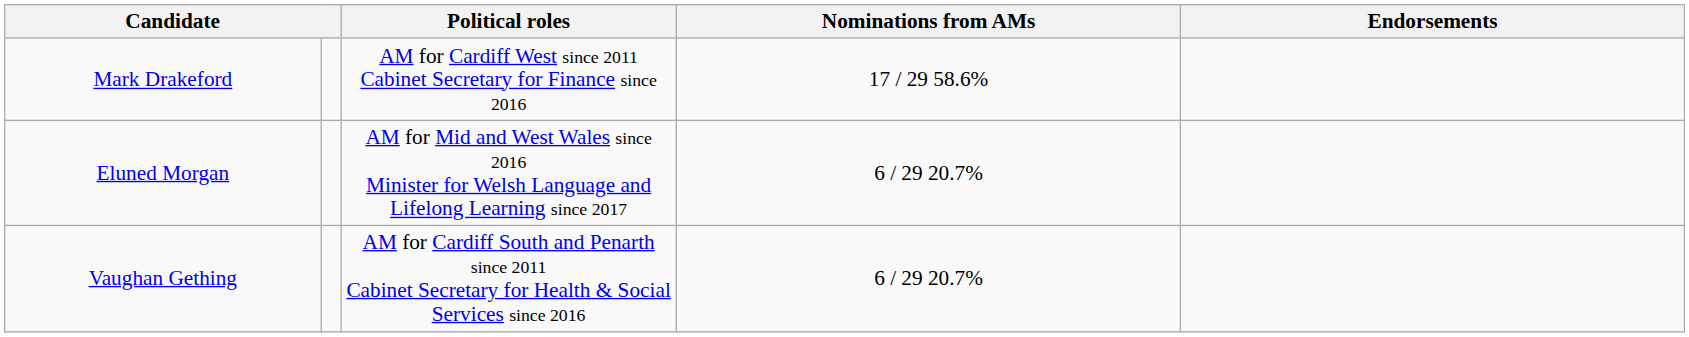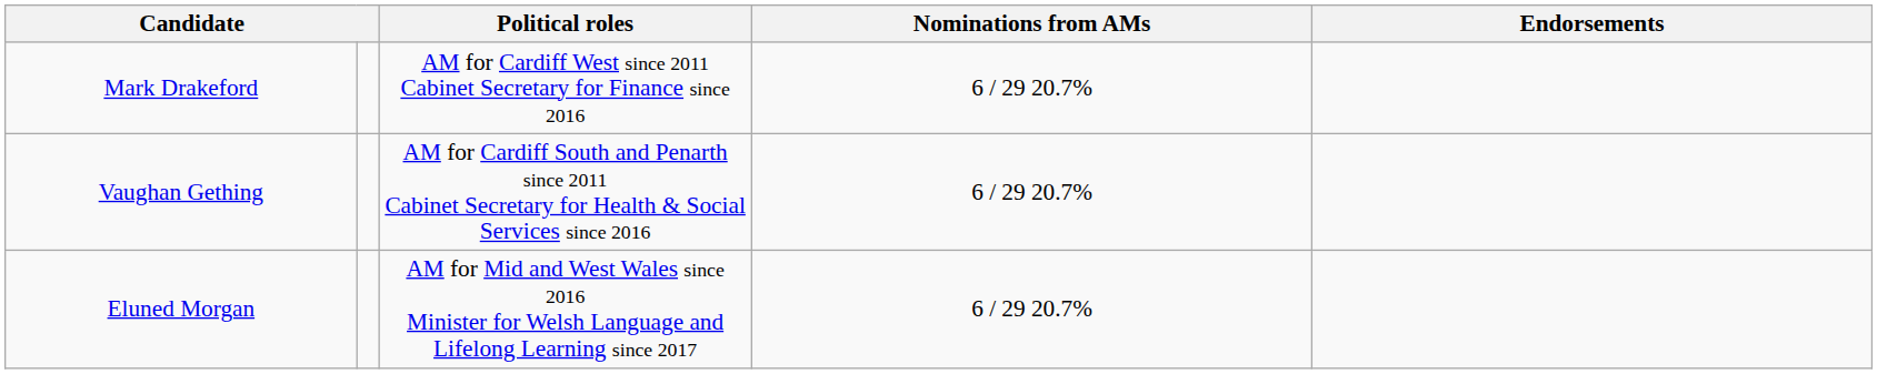Mark Drakeford | Nominations from AMs: 17 / 29 58.6% -> 6 / 29 20.7%
rows swapped: Vaughan Gething <-> Eluned Morgan
